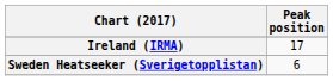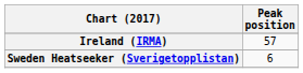Ireland (IRMA) | Peak position: 17 -> 57
